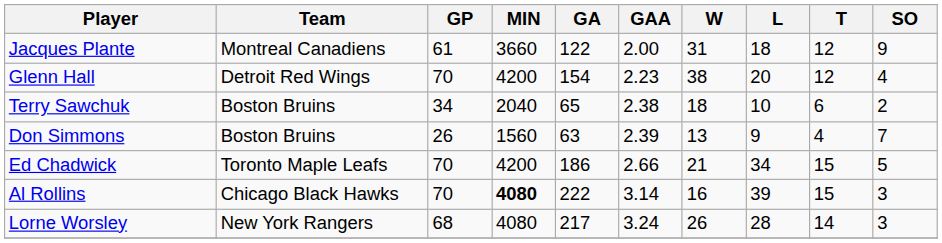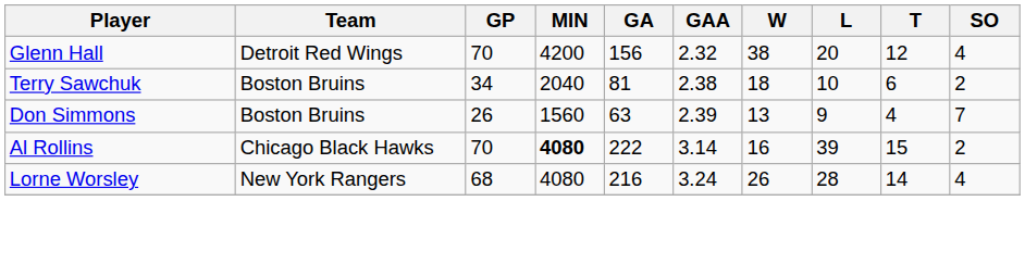- row: Jacques Plante | Montreal Canadiens | 61 | 3660 | 122 | 2.00 | 31 | 18 | 12 | 9
Glenn Hall | GA: 154 -> 156
Glenn Hall | GAA: 2.23 -> 2.32
Terry Sawchuk | GA: 65 -> 81
- row: Ed Chadwick | Toronto Maple Leafs | 70 | 4200 | 186 | 2.66 | 21 | 34 | 15 | 5
Al Rollins | SO: 3 -> 2
Lorne Worsley | GA: 217 -> 216
Lorne Worsley | SO: 3 -> 4
